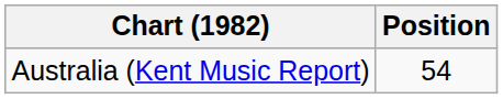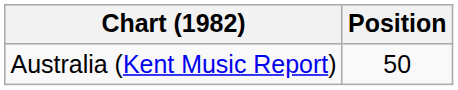Australia (Kent Music Report) | Position: 54 -> 50
